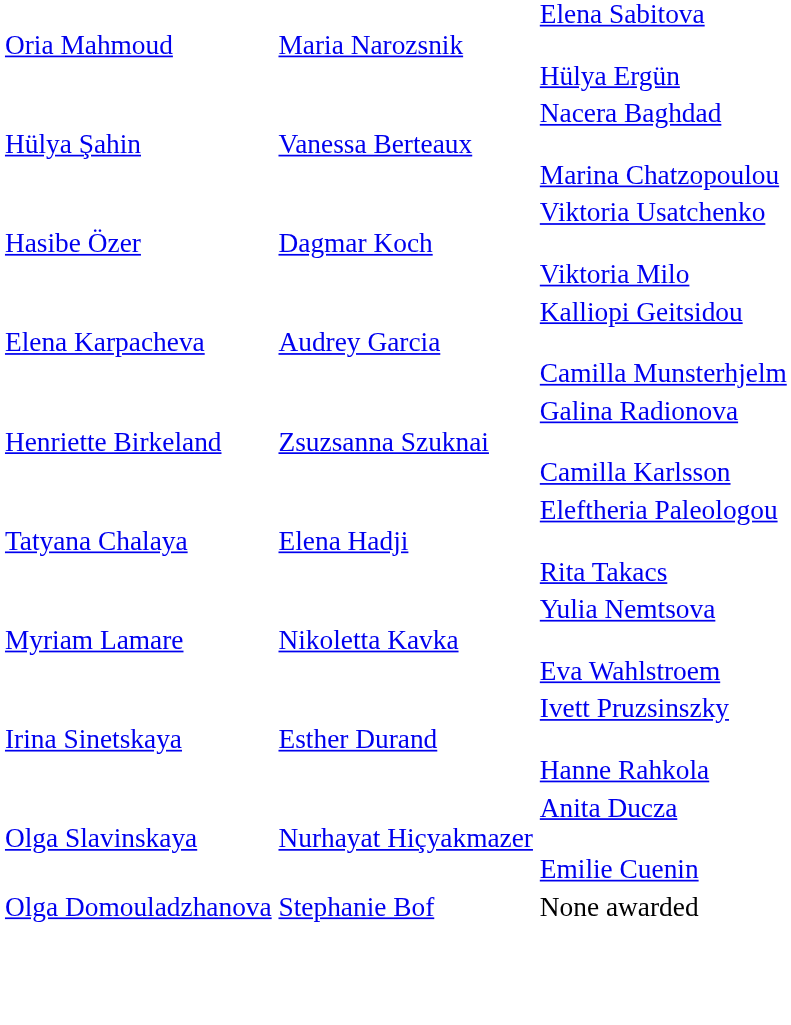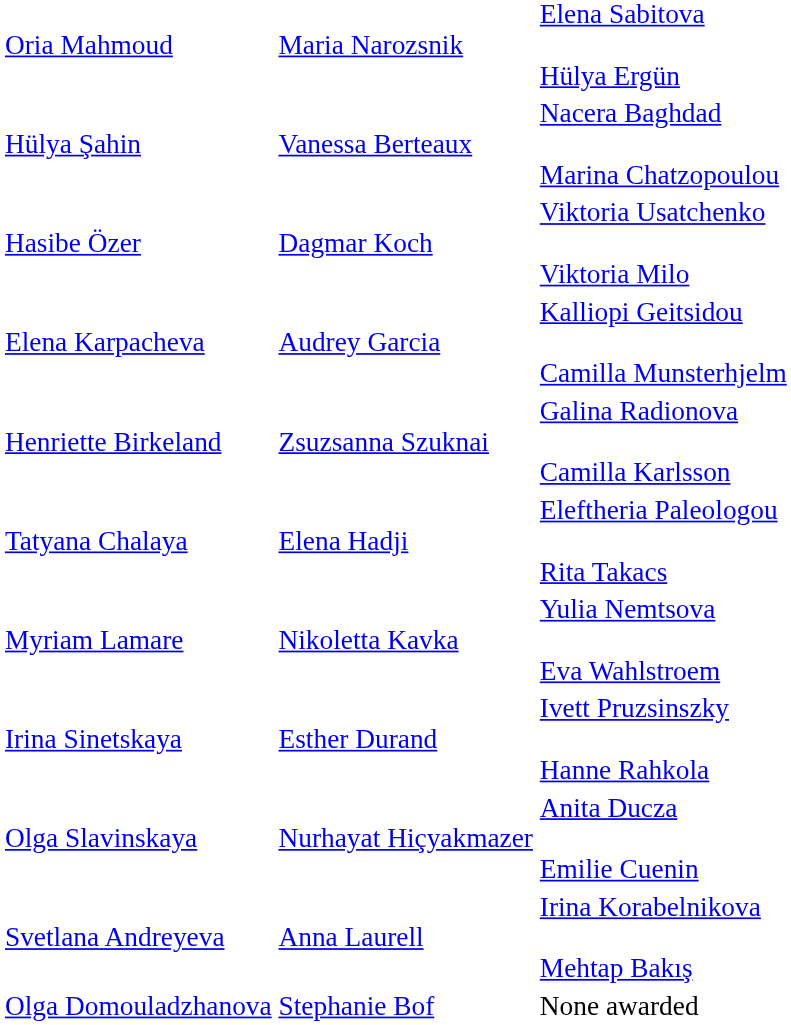+ row: Svetlana Andreyeva | Anna Laurell | Irina Korabelnikova Mehtap Bakış
